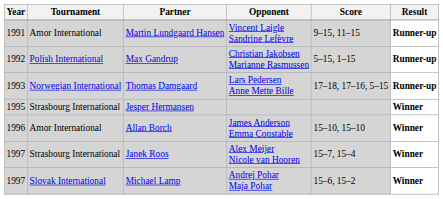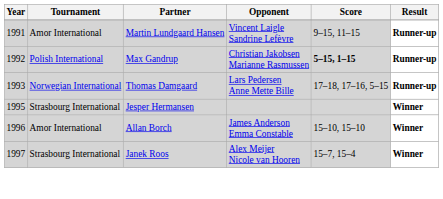Max Gandrup | Score: normal -> bold
- row: 1997 | Slovak International | Michael Lamp | Andrej Pohar Maja Pohar | 15–6, 15–2 | Winner
